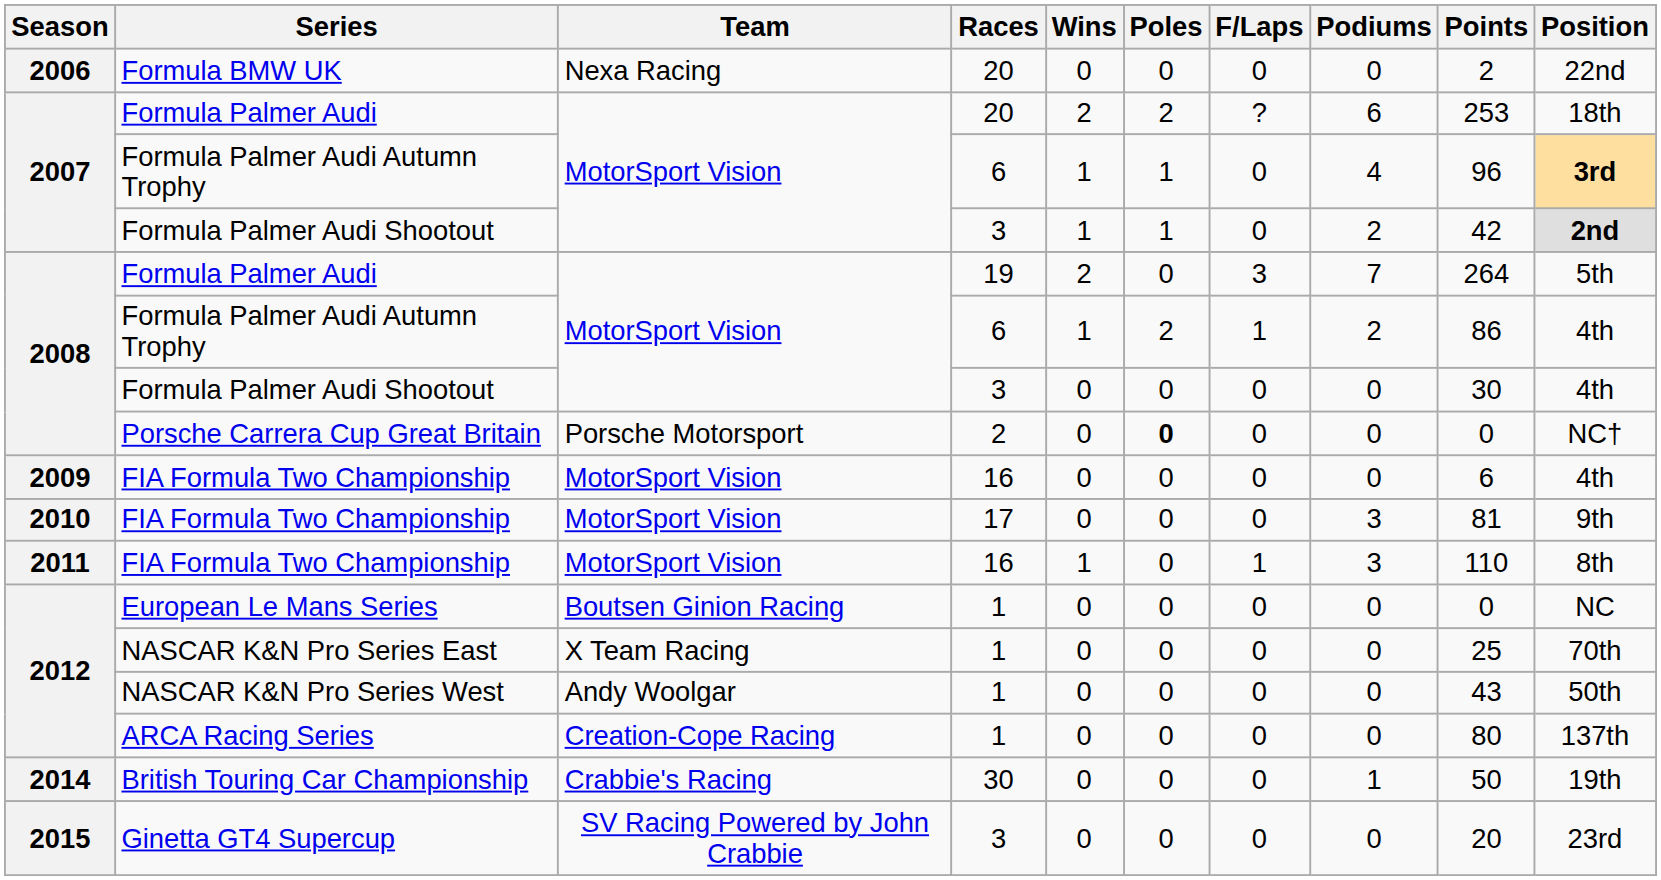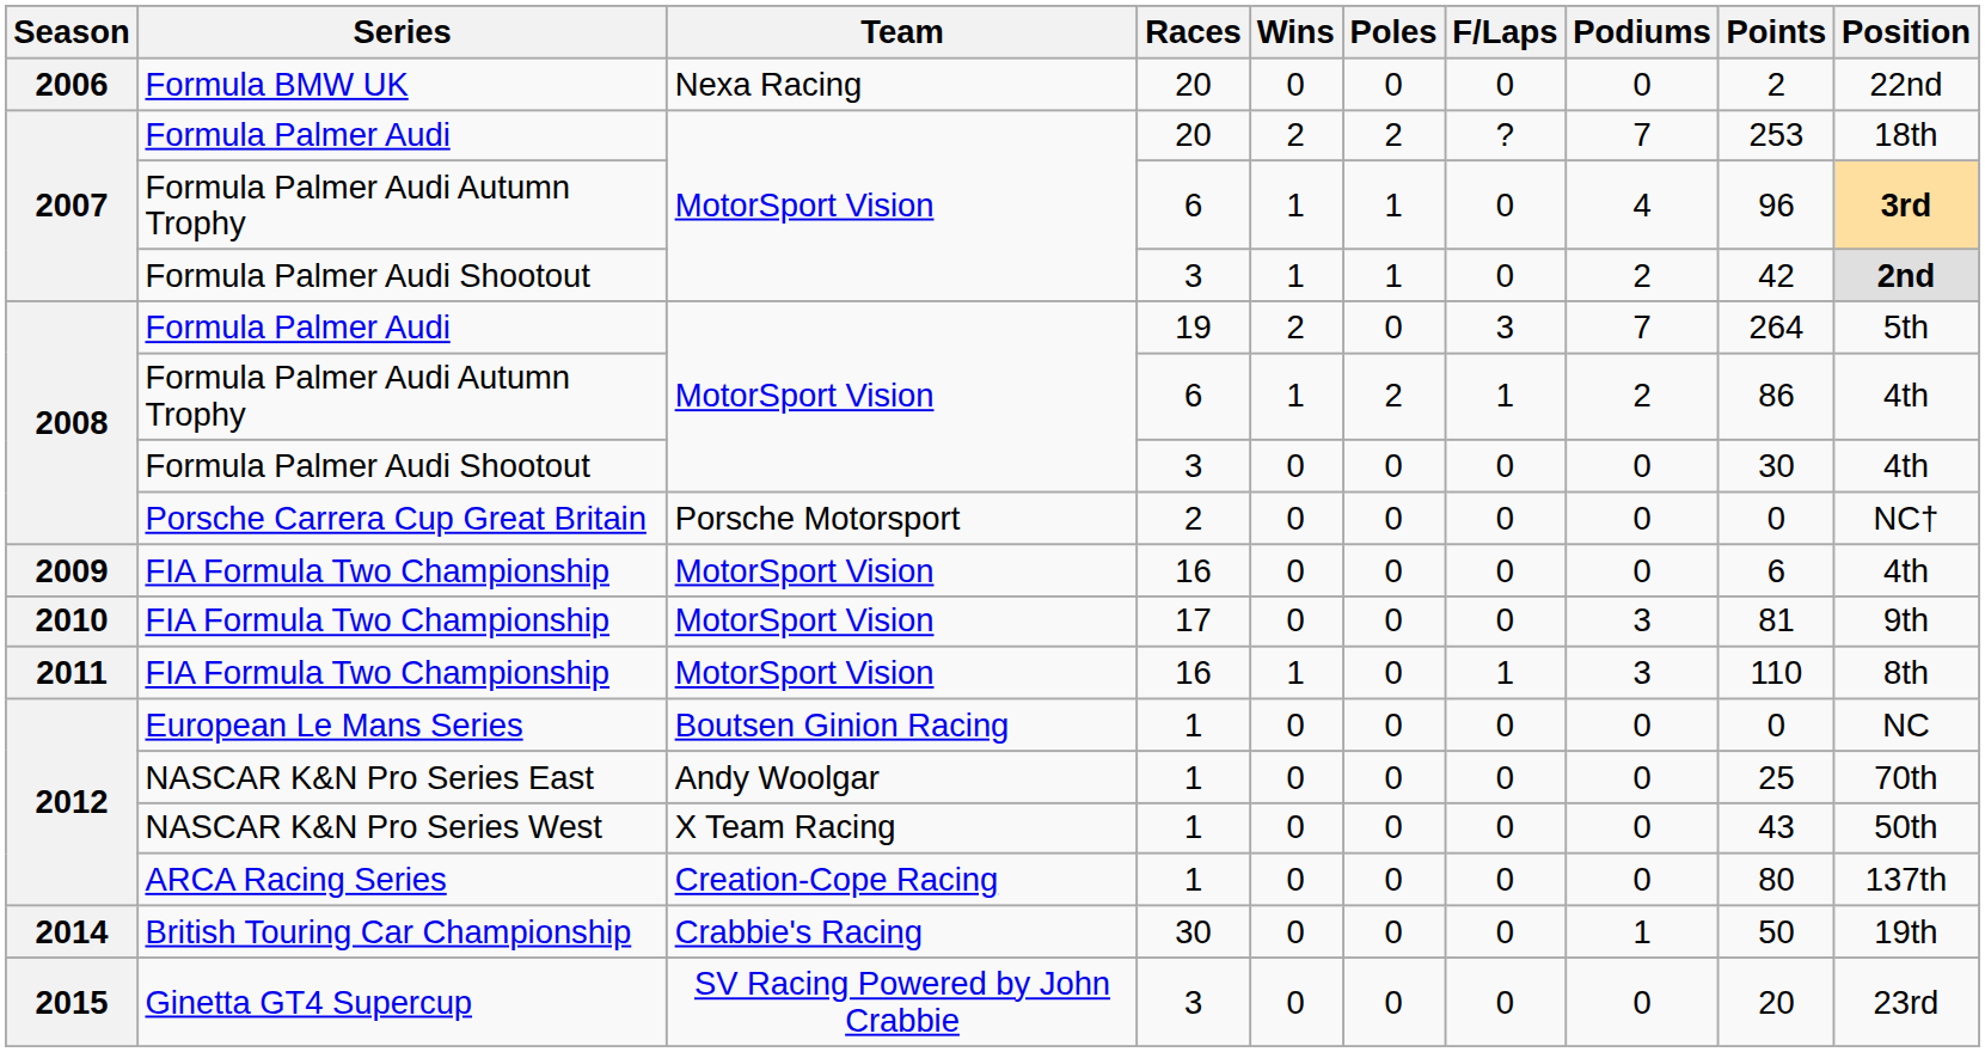2007 / Formula Palmer Audi | Podiums: 6 -> 7
Porsche Carrera Cup Great Britain | Poles: bold -> normal
NASCAR K&N Pro Series East | Team: X Team Racing -> Andy Woolgar
NASCAR K&N Pro Series West | Team: Andy Woolgar -> X Team Racing
